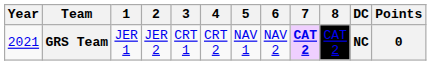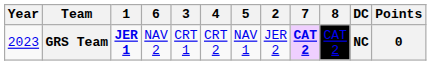columns swapped: 2 <-> 6
GRS Team | Year: 2021 -> 2023
GRS Team | 1: normal -> bold
